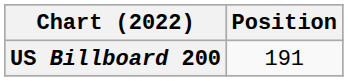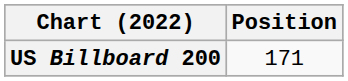US Billboard 200 | Position: 191 -> 171
